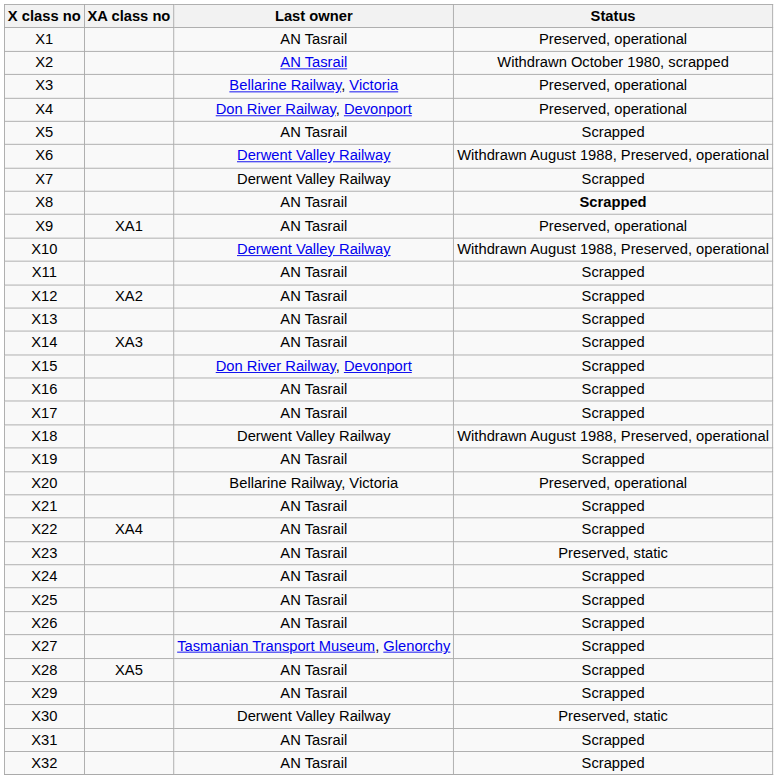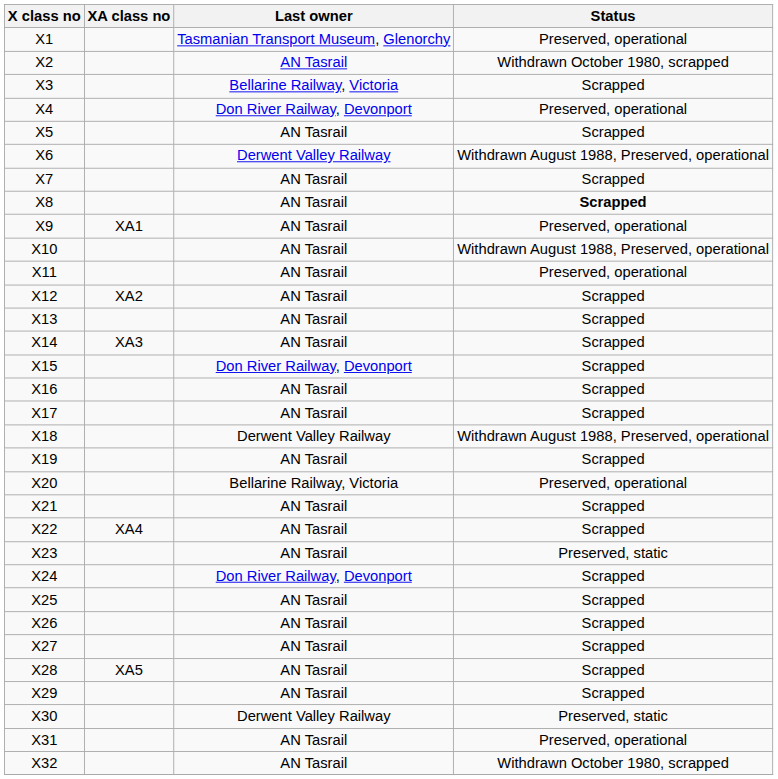X1 | Last owner: AN Tasrail -> Tasmanian Transport Museum, Glenorchy
X3 | Status: Preserved, operational -> Scrapped
X7 | Last owner: Derwent Valley Railway -> AN Tasrail
X10 | Last owner: Derwent Valley Railway -> AN Tasrail
X11 | Status: Scrapped -> Preserved, operational
X24 | Last owner: AN Tasrail -> Don River Railway, Devonport
X27 | Last owner: Tasmanian Transport Museum, Glenorchy -> AN Tasrail
X31 | Status: Scrapped -> Preserved, operational
X32 | Status: Scrapped -> Withdrawn October 1980, scrapped
